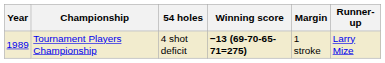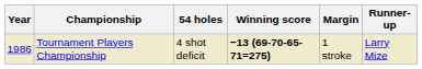Tournament Players Championship | Year: 1989 -> 1986
